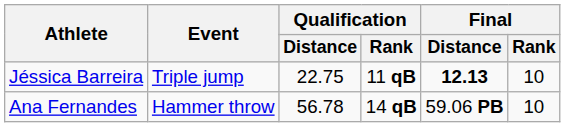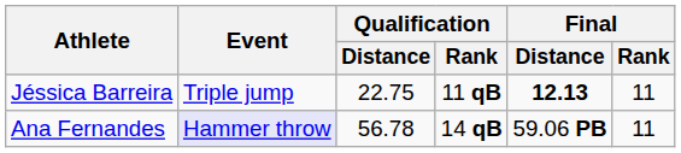Jéssica Barreira | Final / Rank: 10 -> 11
Ana Fernandes | Event: no background -> lavender background
Ana Fernandes | Final / Rank: 10 -> 11
